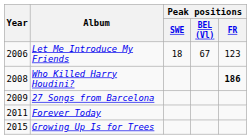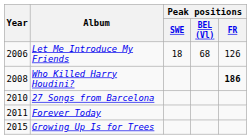Let Me Introduce My Friends | Peak positions / BEL (Vl): 67 -> 68
Let Me Introduce My Friends | Peak positions / FR: 123 -> 126
27 Songs from Barcelona | Year: 2009 -> 2010
